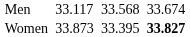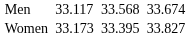Women | column 3: 33.873 -> 33.173
Women | column 7: bold -> normal
